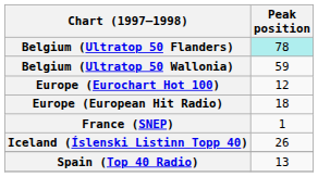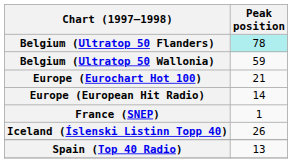Europe (Eurochart Hot 100) | Peak position: 12 -> 21
Europe (European Hit Radio) | Peak position: 18 -> 14
